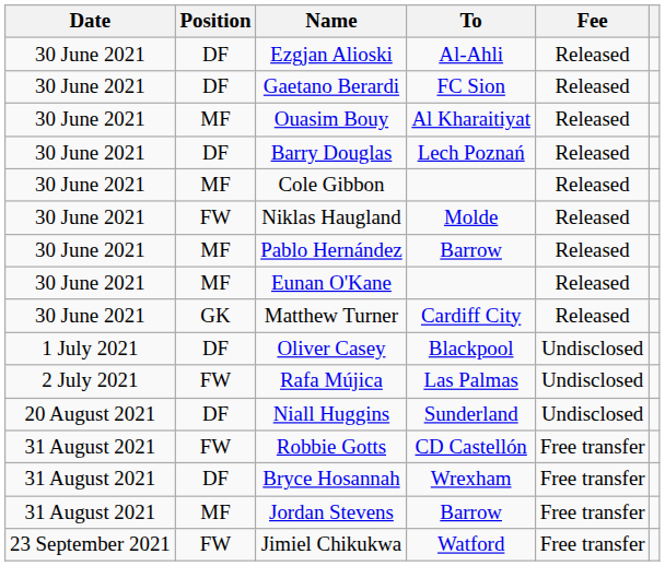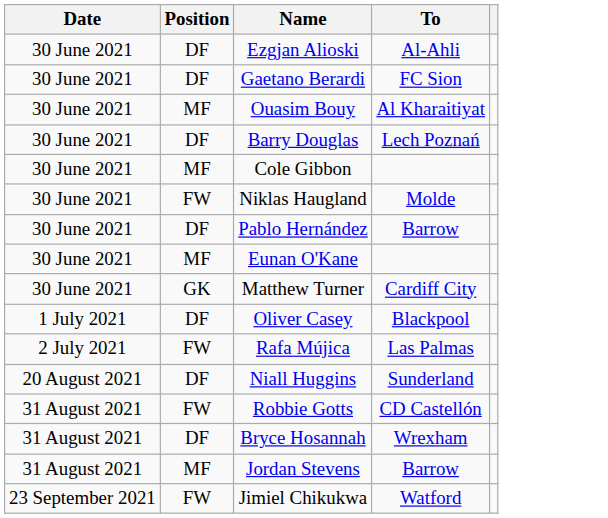- column: Fee | Released | Released | Released | Released | Released | Released | Released | Released | Released | Undisclosed | Undisclosed | Undisclosed | Free transfer | Free transfer | Free transfer | Free transfer
Pablo Hernández | Position: MF -> DF
